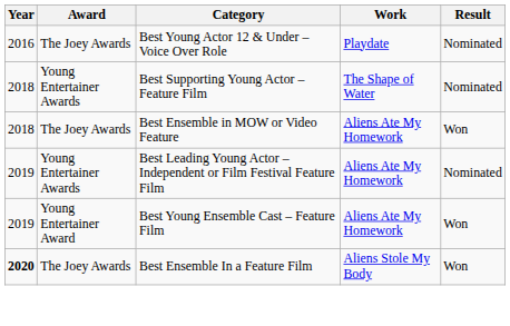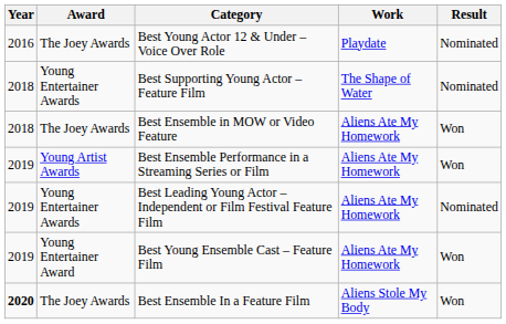+ row: 2019 | Young Artist Awards | Best Ensemble Performance in a Streaming Series or Film | Aliens Ate My Homework | Won
